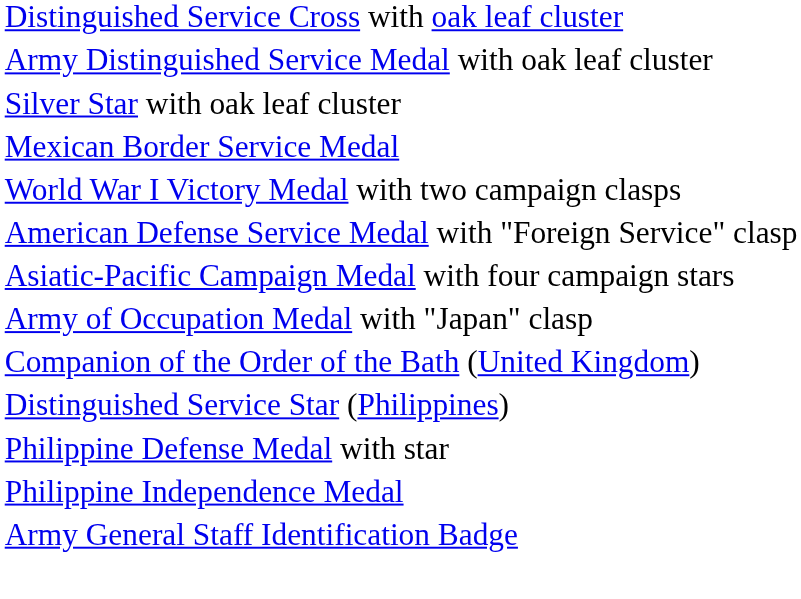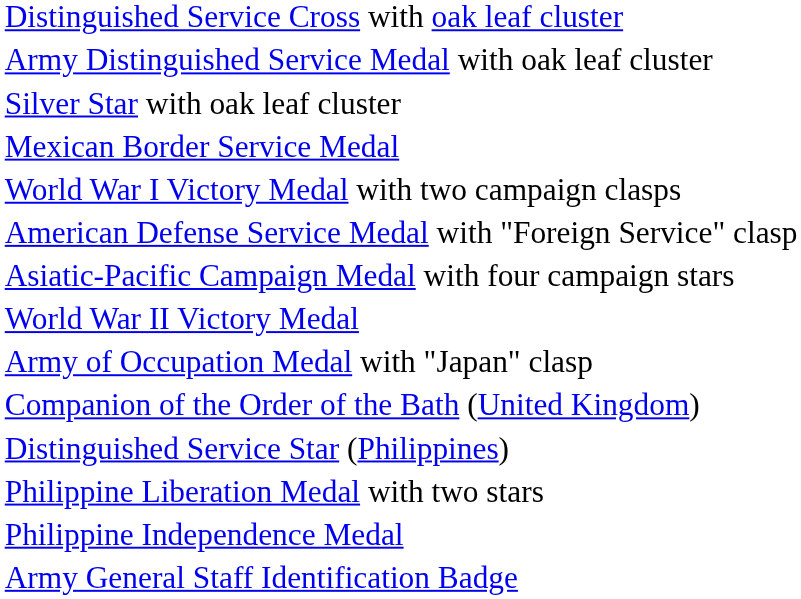+ row: World War II Victory Medal
- row: Philippine Defense Medal with star
+ row: Philippine Liberation Medal with two stars
